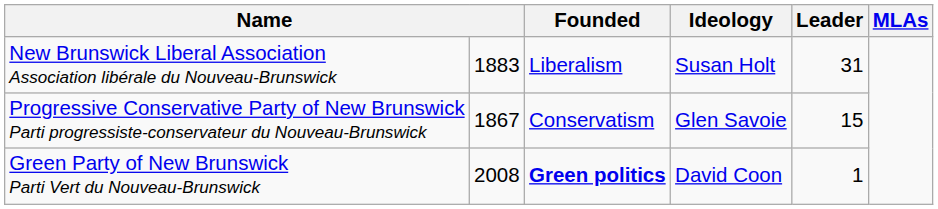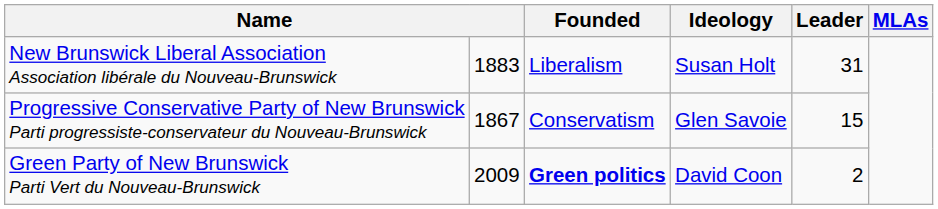Green Party of New Brunswick Parti Vert du Nouveau-Brunswick | column 2: 2008 -> 2009
Green Party of New Brunswick Parti Vert du Nouveau-Brunswick | Leader: 1 -> 2
